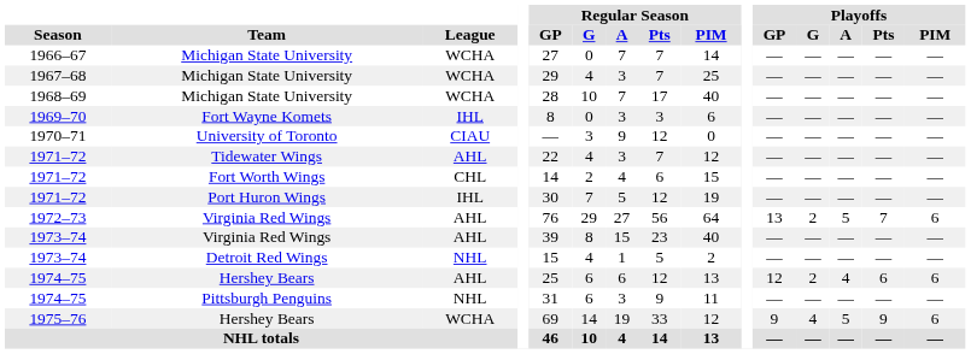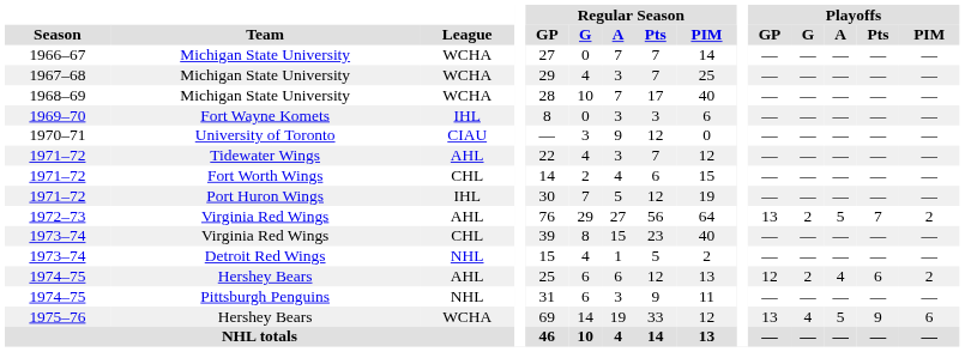1972–73 | Playoffs / PIM: 6 -> 2
1973–74 / Virginia Red Wings | League: AHL -> CHL
1974–75 / Hershey Bears | Playoffs / PIM: 6 -> 2
1975–76 | Playoffs / GP: 9 -> 13
